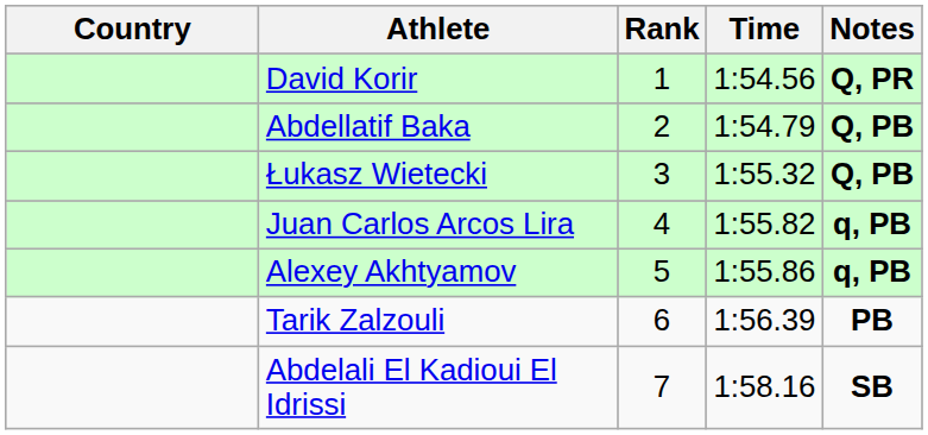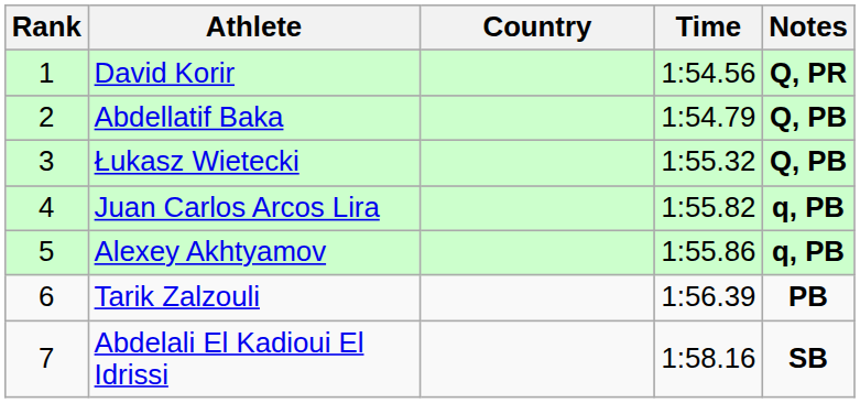columns swapped: Rank <-> Country
